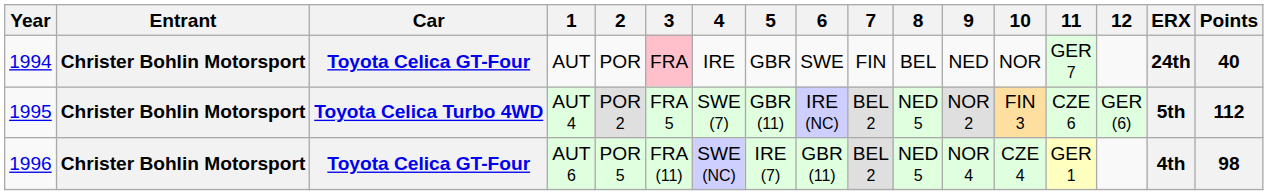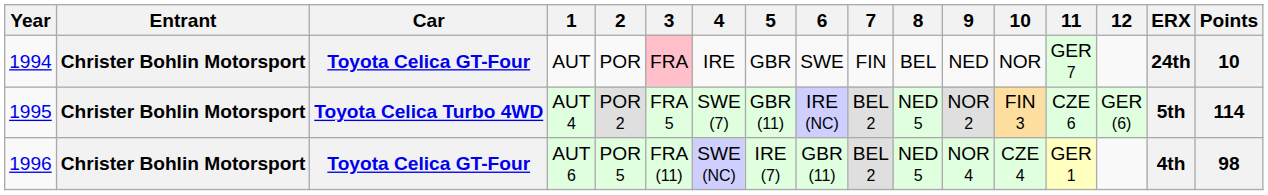AUT | Points: 40 -> 10
AUT 4 | Points: 112 -> 114
